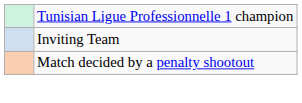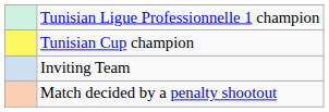+ row: Tunisian Cup champion
